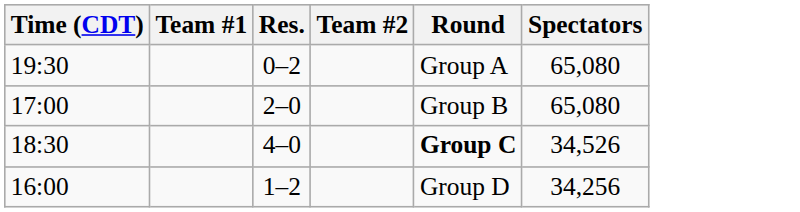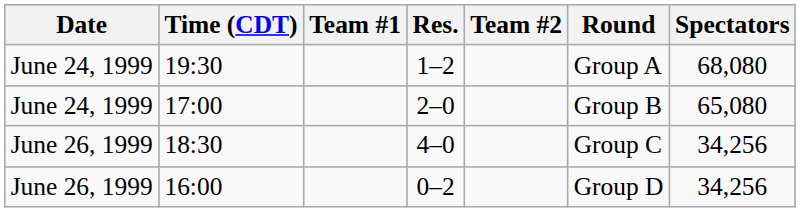+ column: Date | June 24, 1999 | June 24, 1999 | June 26, 1999 | June 26, 1999
19:30 | Res.: 0–2 -> 1–2
19:30 | Spectators: 65,080 -> 68,080
18:30 | Round: bold -> normal
18:30 | Spectators: 34,526 -> 34,256
16:00 | Res.: 1–2 -> 0–2
